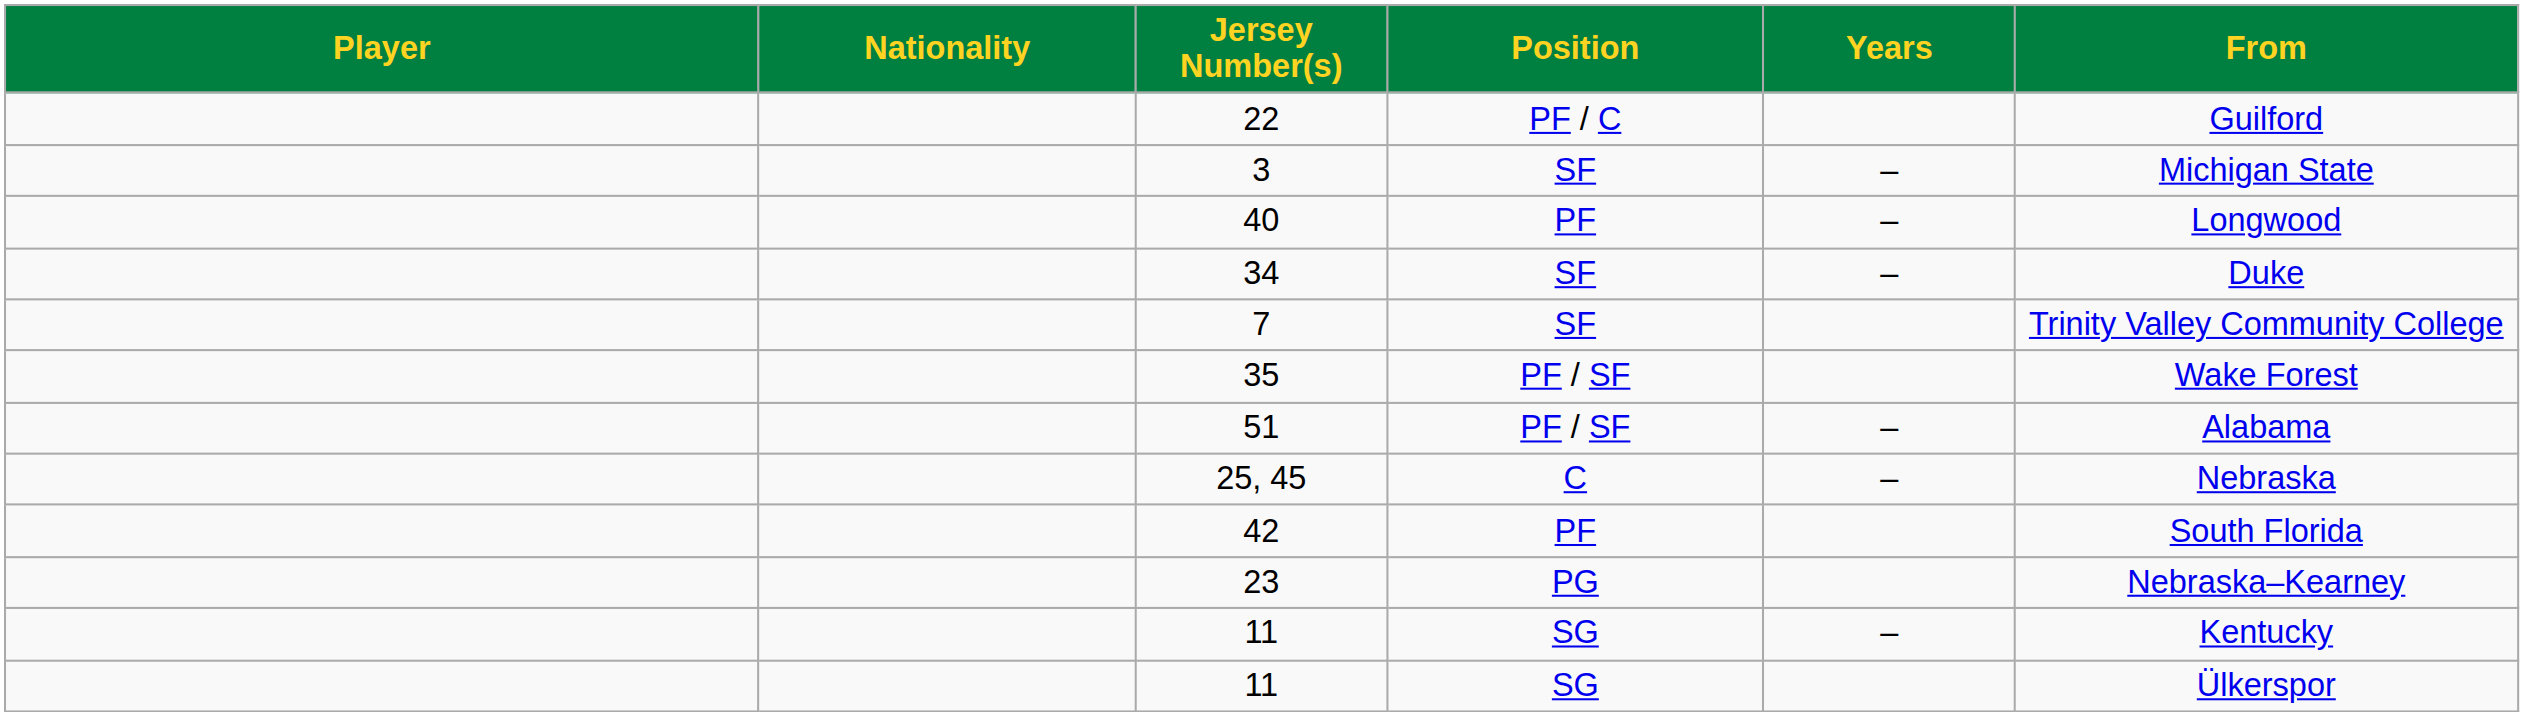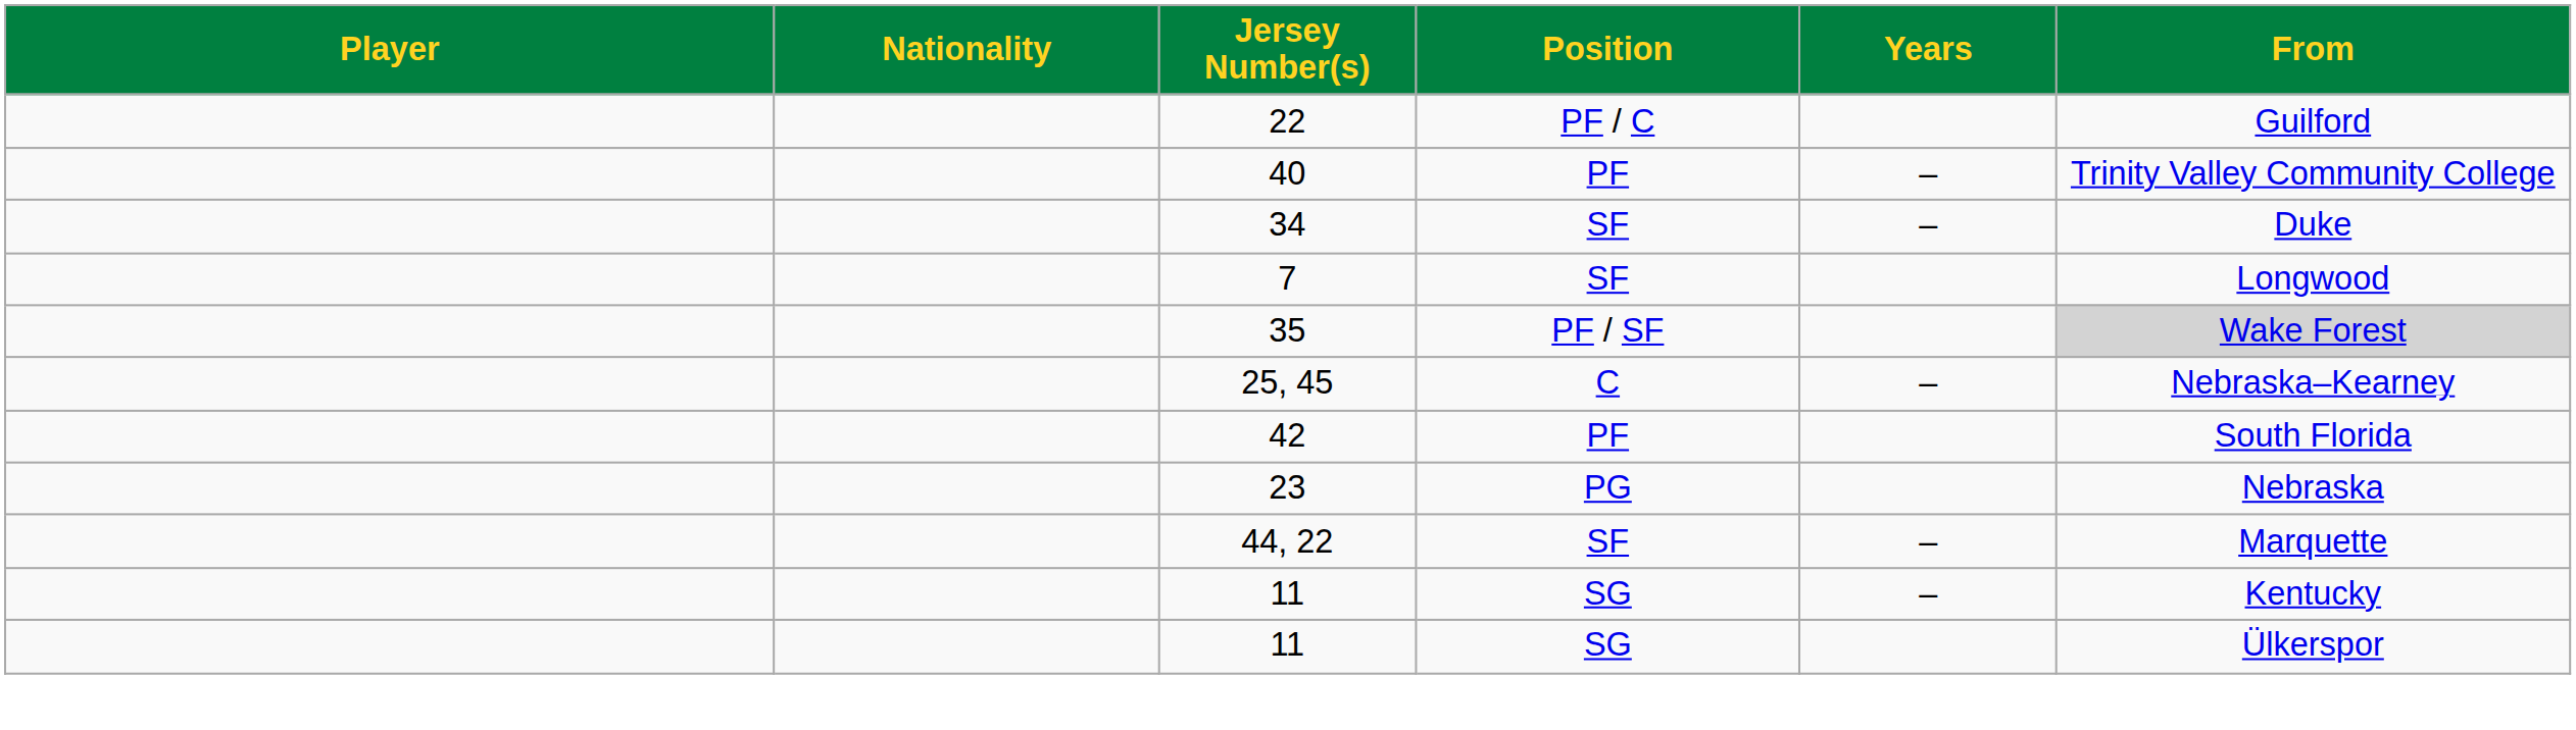- row: 3 | SF | – | Michigan State
40 | From: Longwood -> Trinity Valley Community College
7 | From: Trinity Valley Community College -> Longwood
35 | From: no background -> lightgrey background
- row: 51 | PF / SF | – | Alabama
25, 45 | From: Nebraska -> Nebraska–Kearney
23 | From: Nebraska–Kearney -> Nebraska
+ row: 44, 22 | SF | – | Marquette
